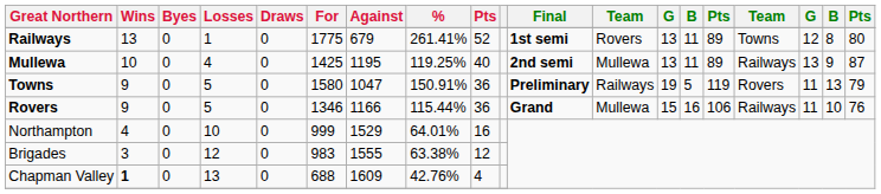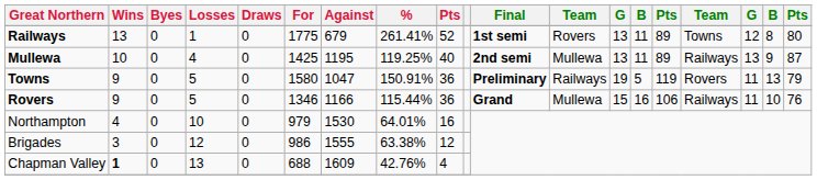Northampton | For: 999 -> 979
Northampton | Against: 1529 -> 1530
Brigades | For: 983 -> 986
